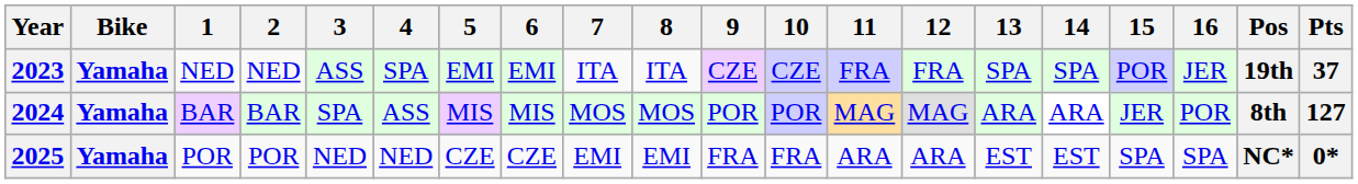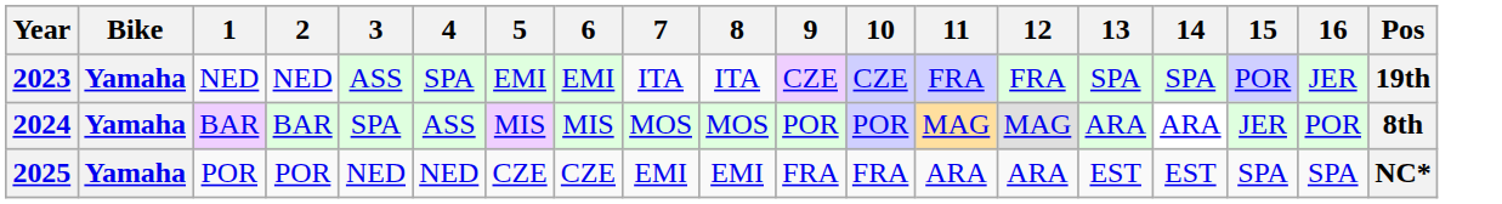- column: Pts | 37 | 127 | 0*
